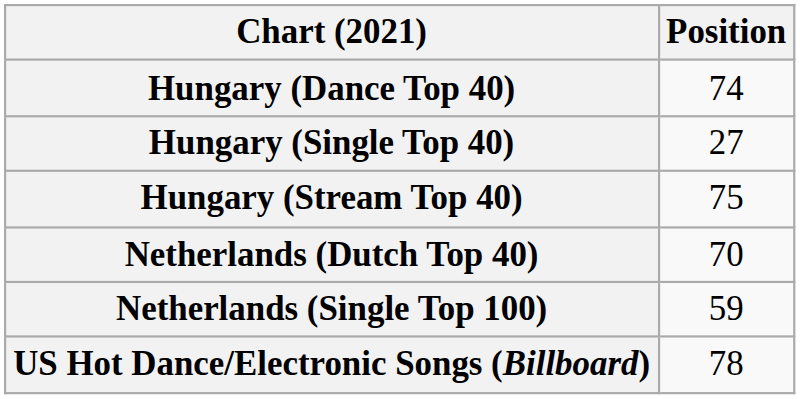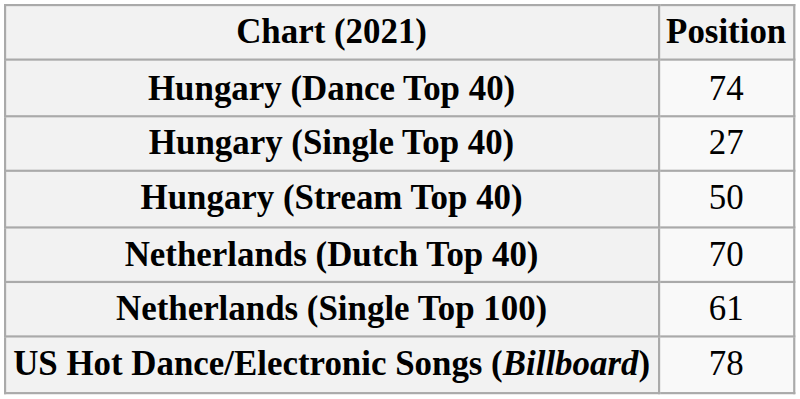Hungary (Stream Top 40) | Position: 75 -> 50
Netherlands (Single Top 100) | Position: 59 -> 61
